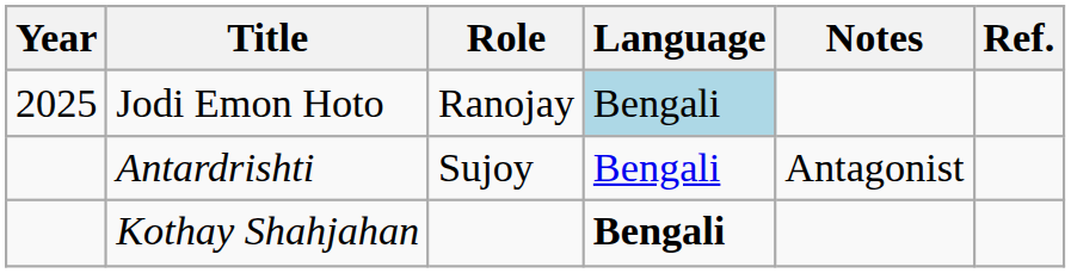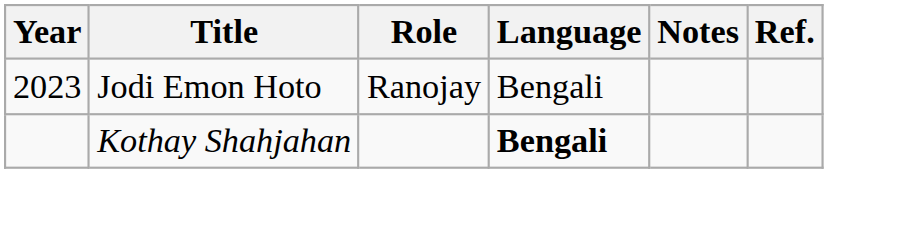Jodi Emon Hoto | Year: 2025 -> 2023
Jodi Emon Hoto | Language: lightblue background -> no background
- row: Antardrishti | Sujoy | Bengali | Antagonist
